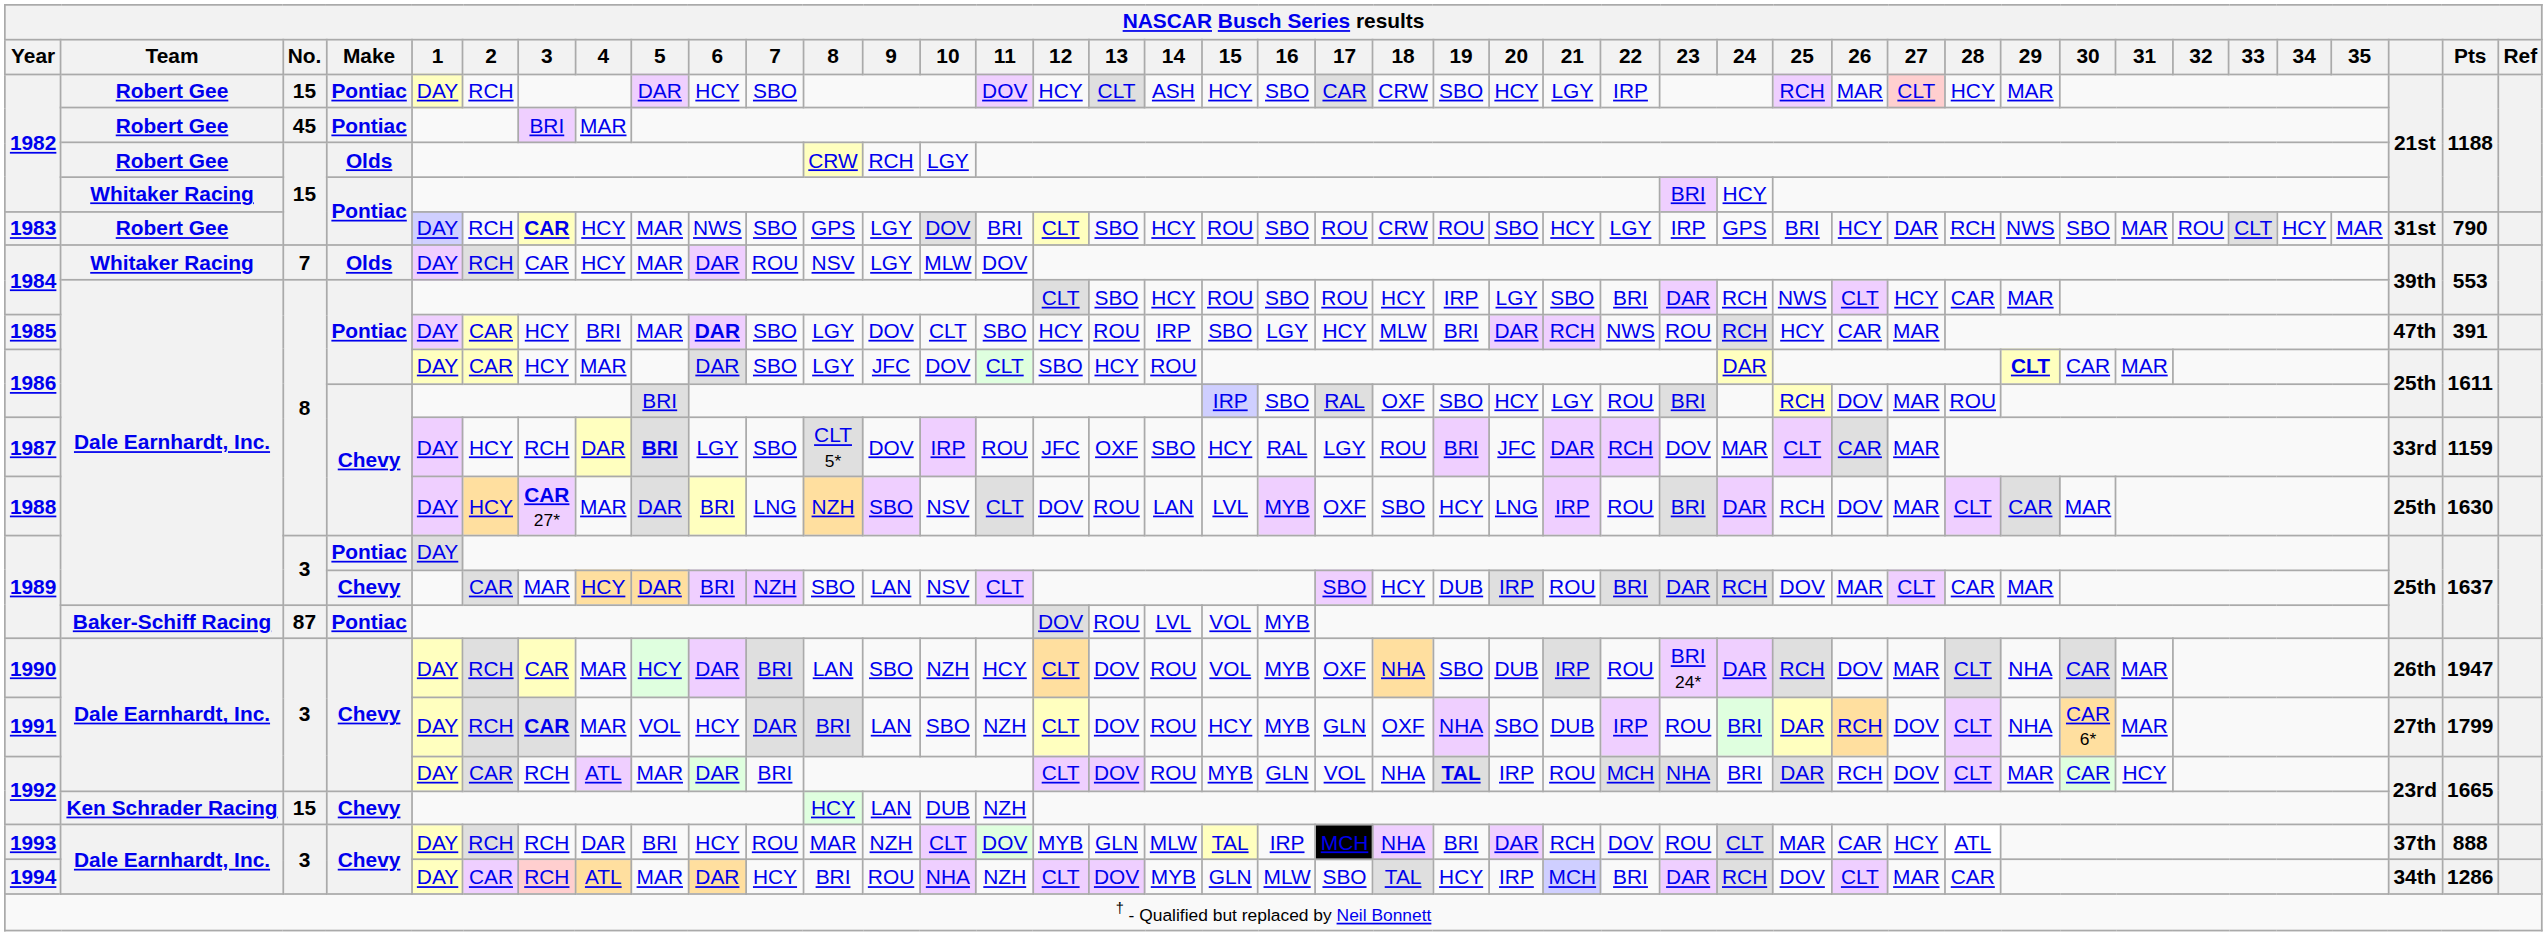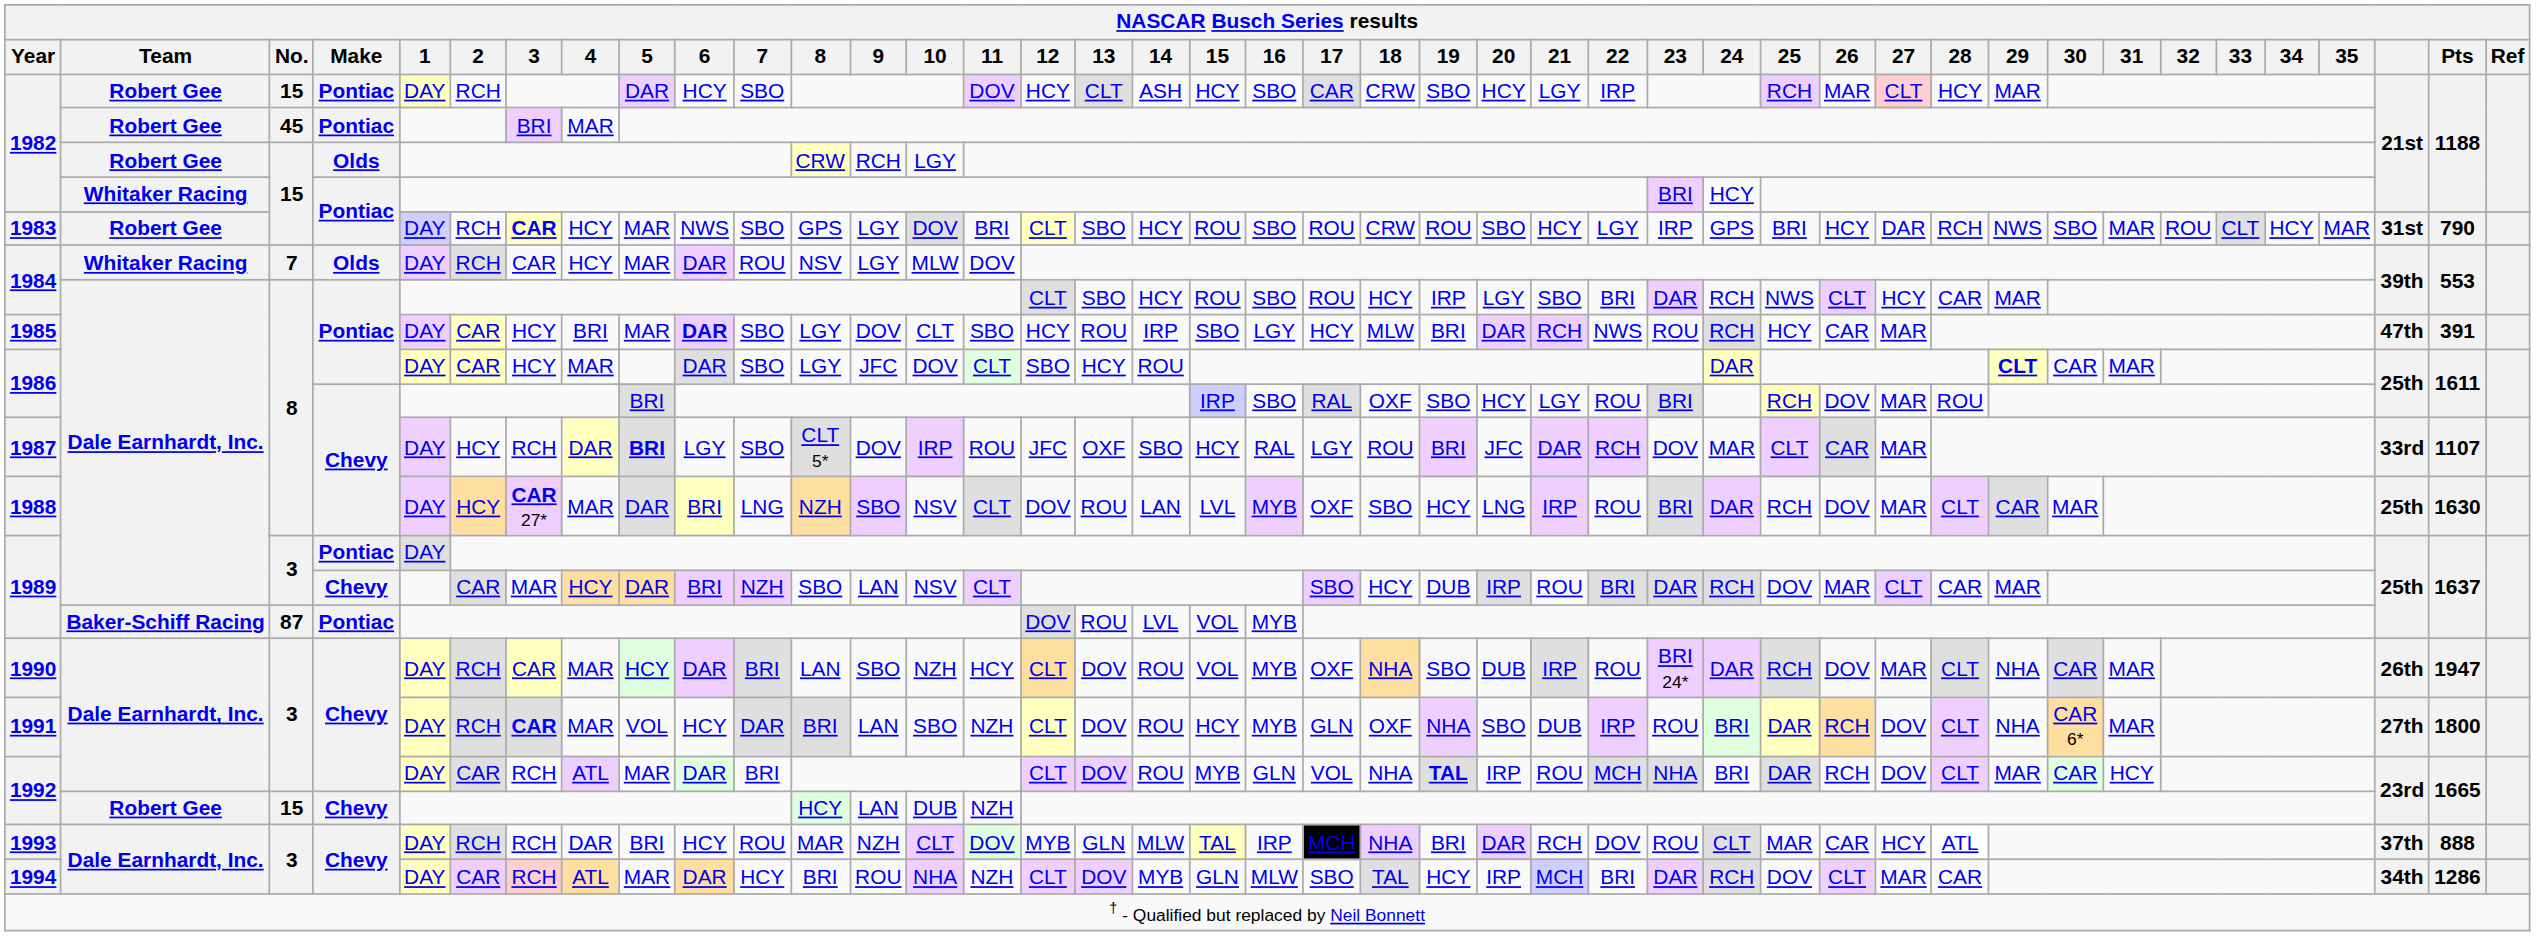1987 | Pts: 1159 -> 1107
1991 | Pts: 1799 -> 1800
1992 / 15 | Team: Ken Schrader Racing -> Robert Gee
